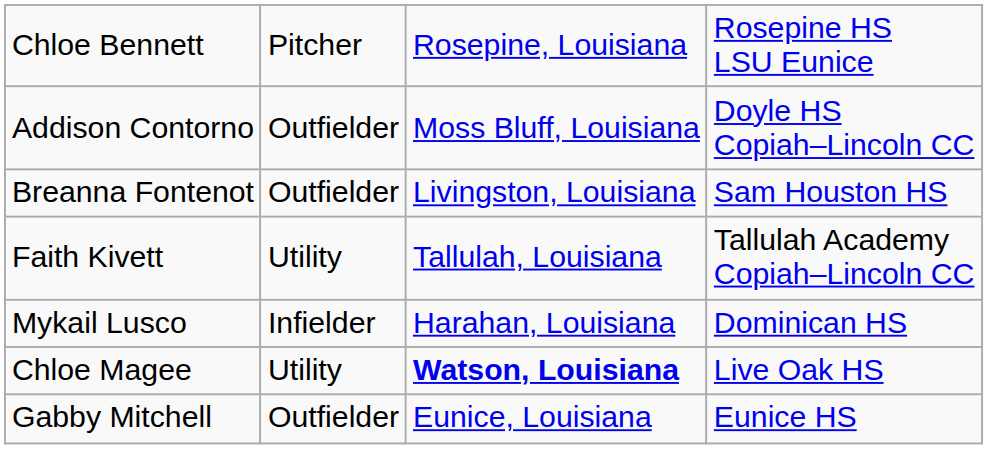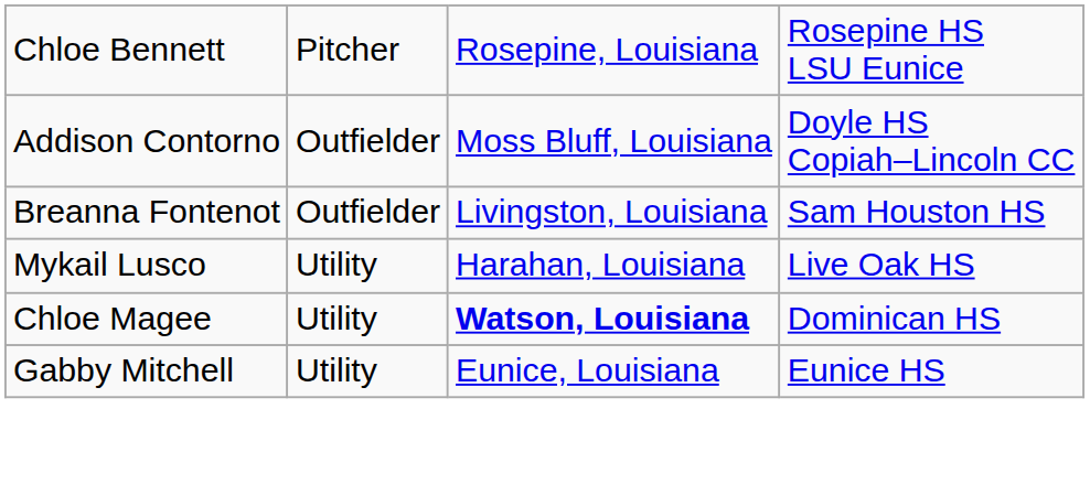- row: Faith Kivett | Utility | Tallulah, Louisiana | Tallulah Academy Copiah–Lincoln CC
Mykail Lusco | column 2: Infielder -> Utility
Mykail Lusco | column 4: Dominican HS -> Live Oak HS
Chloe Magee | column 4: Live Oak HS -> Dominican HS
Gabby Mitchell | column 2: Outfielder -> Utility
